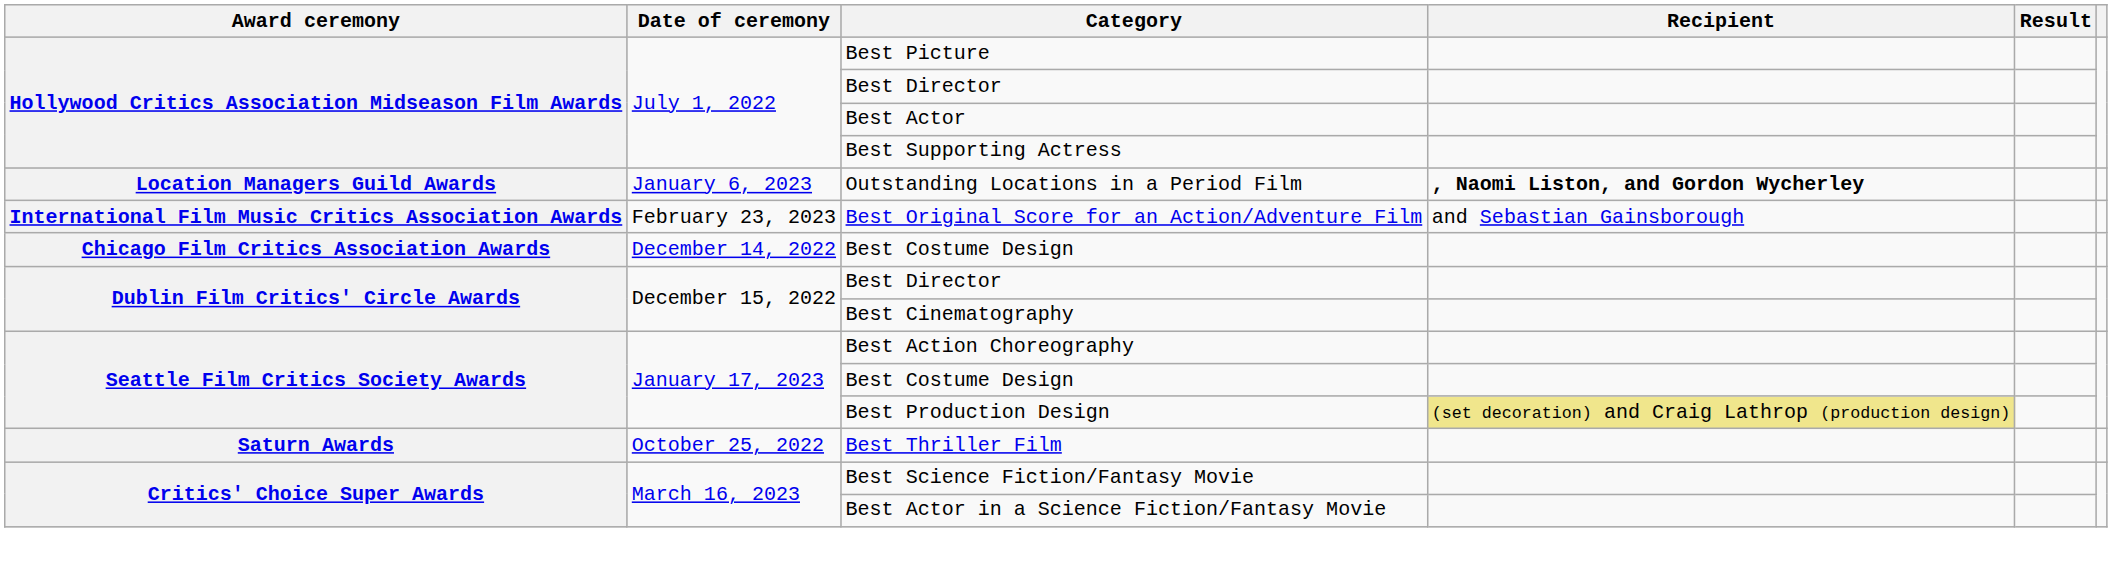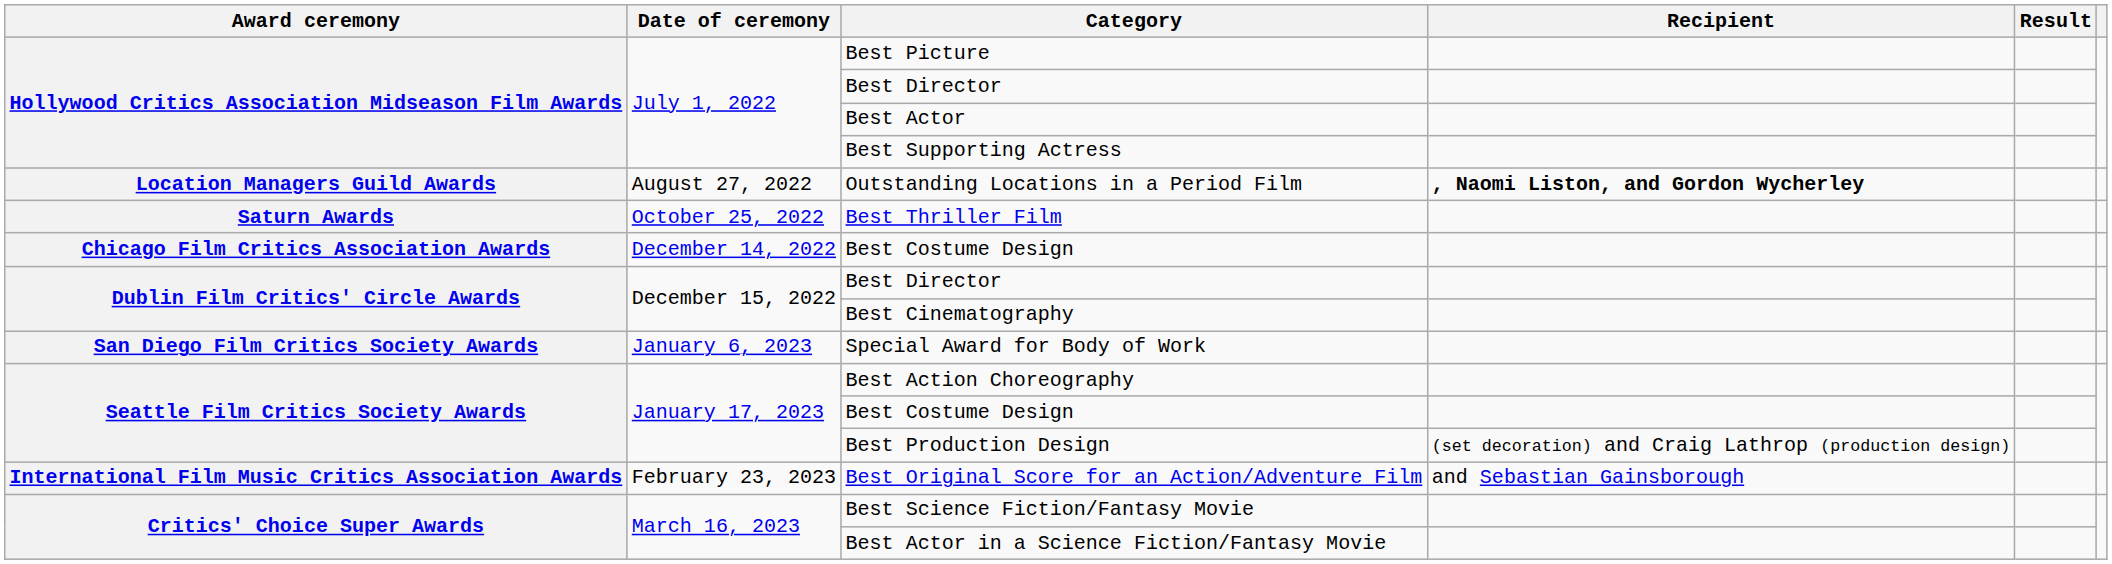Outstanding Locations in a Period Film | Date of ceremony: January 6, 2023 -> August 27, 2022
rows swapped: Best Thriller Film <-> Best Original Score for an Action/Adventure Film
+ row: San Diego Film Critics Society Awards | January 6, 2023 | Special Award for Body of Work
Best Production Design | Recipient: khaki background -> no background
